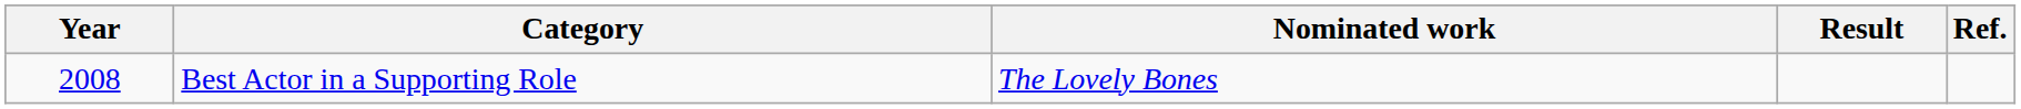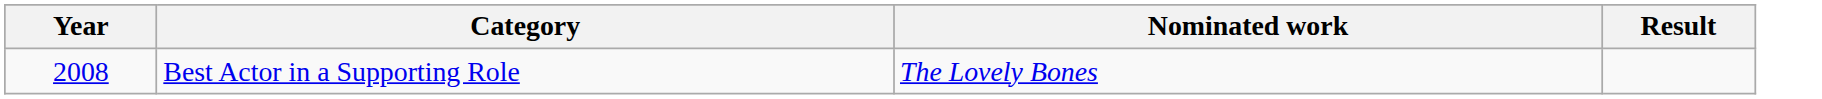- column: Ref.
